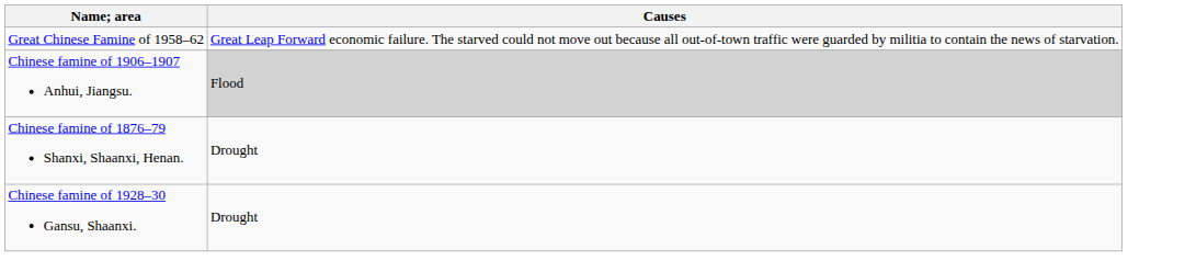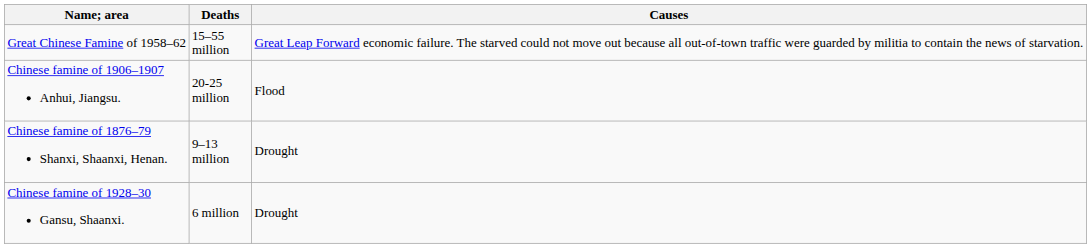+ column: Deaths | 15–55 million | 20-25 million | 9–13 million | 6 million
Chinese famine of 1906–1907 Anhui, Jiangsu. | Causes: lightgrey background -> no background
